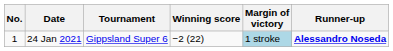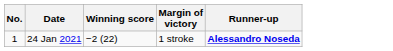- column: Tournament | Gippsland Super 6
24 Jan 2021 | Margin of victory: lightblue background -> no background
